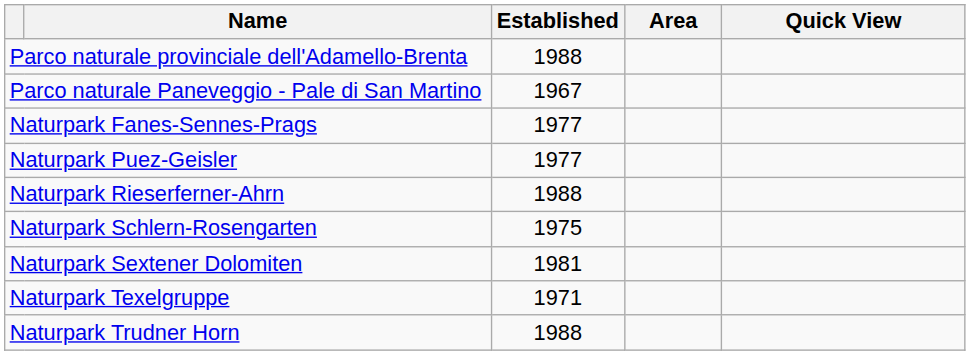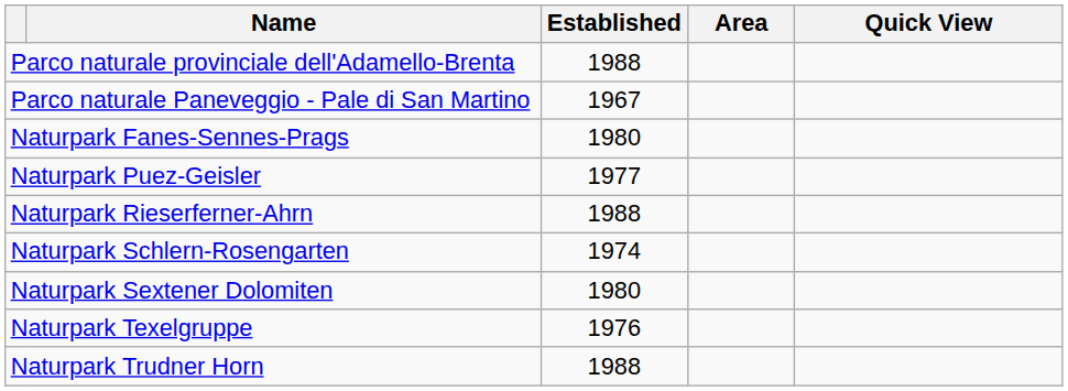Naturpark Fanes-Sennes-Prags | Established: 1977 -> 1980
Naturpark Schlern-Rosengarten | Established: 1975 -> 1974
Naturpark Sextener Dolomiten | Established: 1981 -> 1980
Naturpark Texelgruppe | Established: 1971 -> 1976
